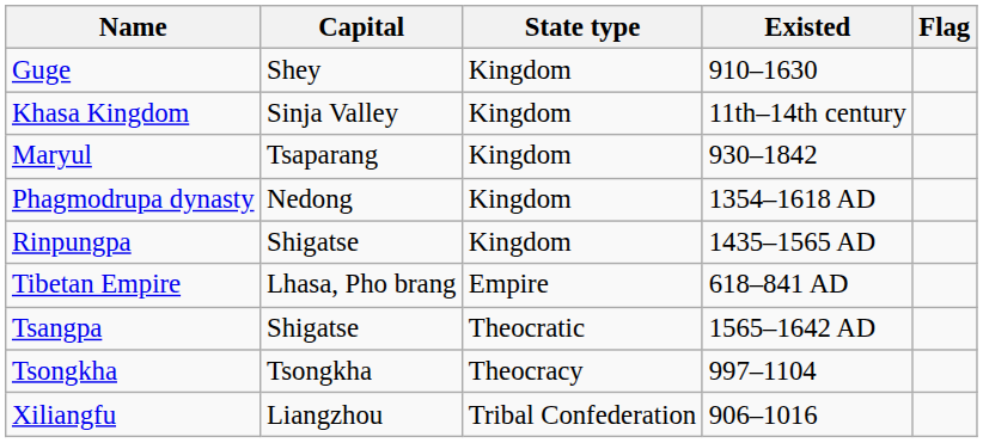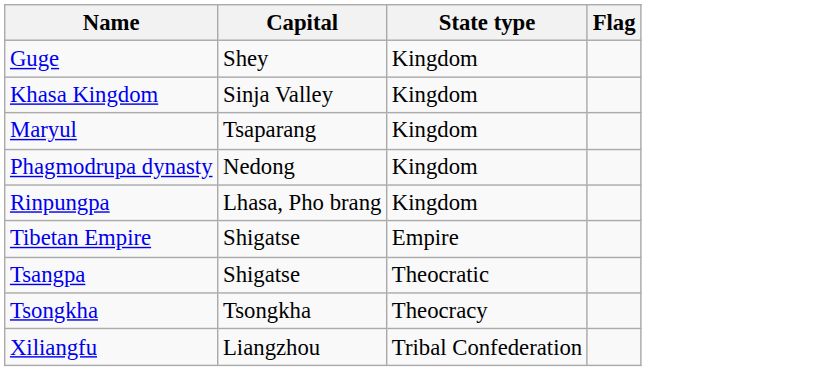- column: Existed | 910–1630 | 11th–14th century | 930–1842 | 1354–1618 AD | 1435–1565 AD | 618–841 AD | 1565–1642 AD | 997–1104 | 906–1016
Rinpungpa | Capital: Shigatse -> Lhasa, Pho brang
Tibetan Empire | Capital: Lhasa, Pho brang -> Shigatse
